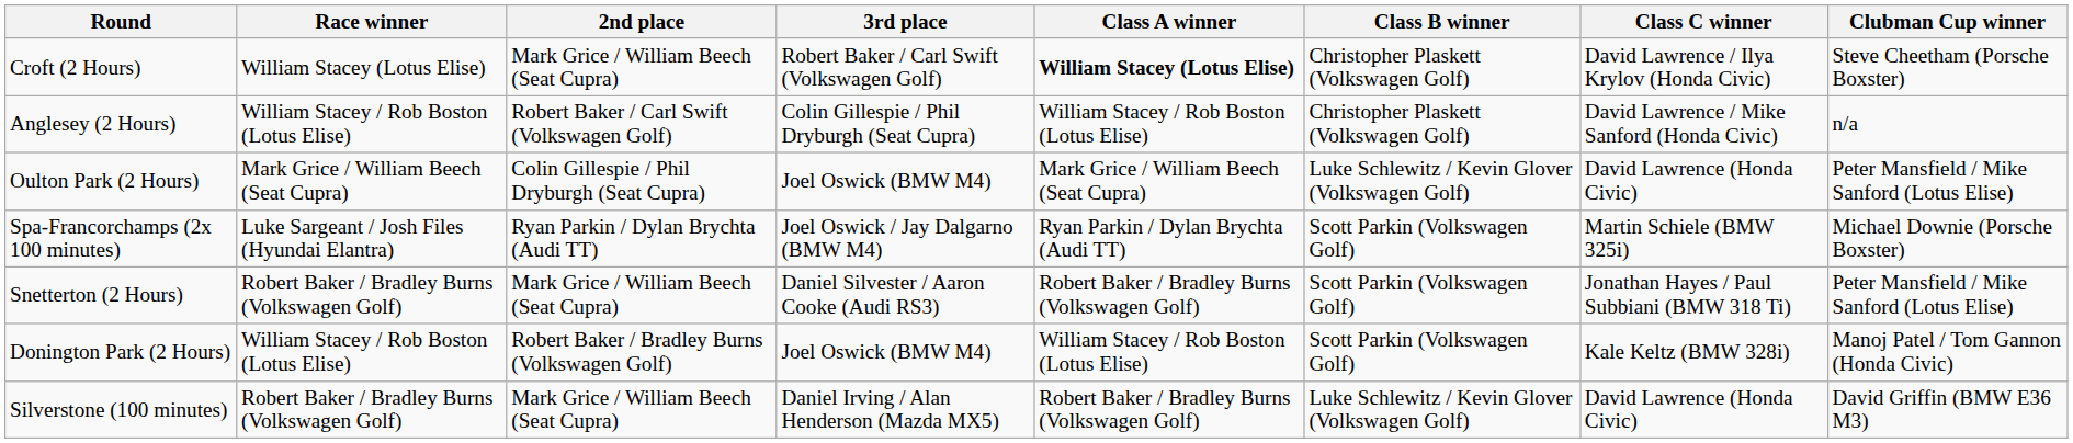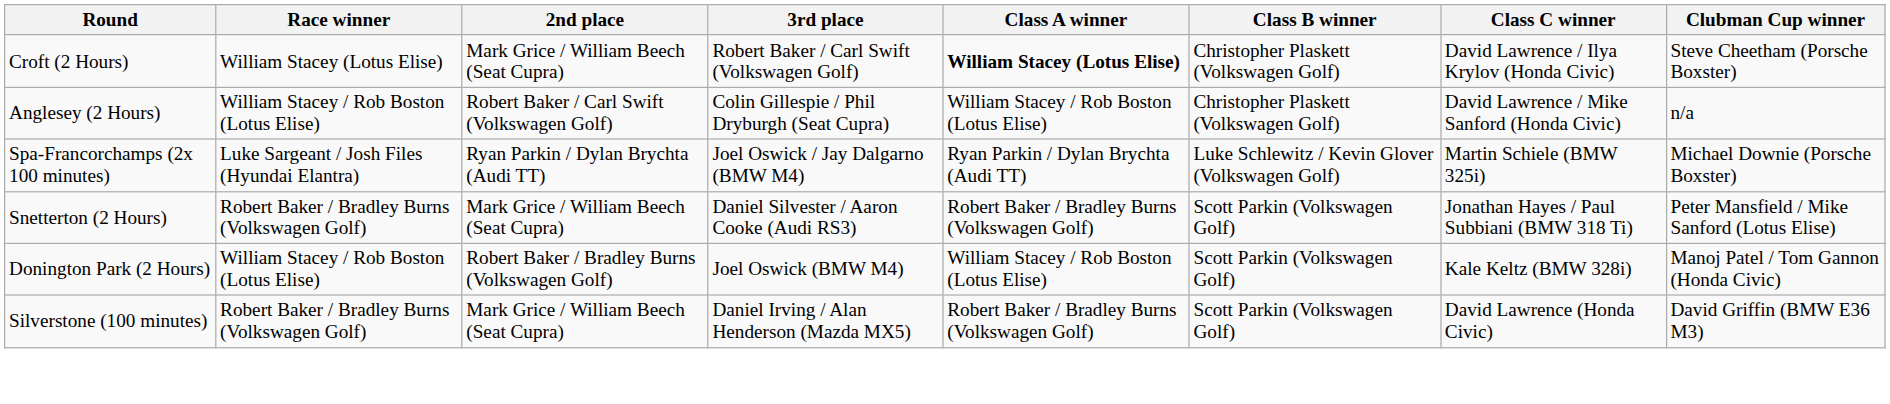- row: Oulton Park (2 Hours) | Mark Grice / William Beech (Seat Cupra) | Colin Gillespie / Phil Dryburgh (Seat Cupra) | Joel Oswick (BMW M4) | Mark Grice / William Beech (Seat Cupra) | Luke Schlewitz / Kevin Glover (Volkswagen Golf) | David Lawrence (Honda Civic) | Peter Mansfield / Mike Sanford (Lotus Elise)
Spa-Francorchamps (2x 100 minutes) | Class B winner: Scott Parkin (Volkswagen Golf) -> Luke Schlewitz / Kevin Glover (Volkswagen Golf)
Silverstone (100 minutes) | Class B winner: Luke Schlewitz / Kevin Glover (Volkswagen Golf) -> Scott Parkin (Volkswagen Golf)
